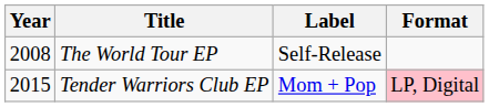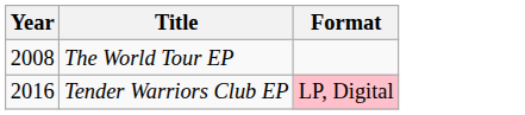- column: Label | Self-Release | Mom + Pop
Tender Warriors Club EP | Year: 2015 -> 2016
